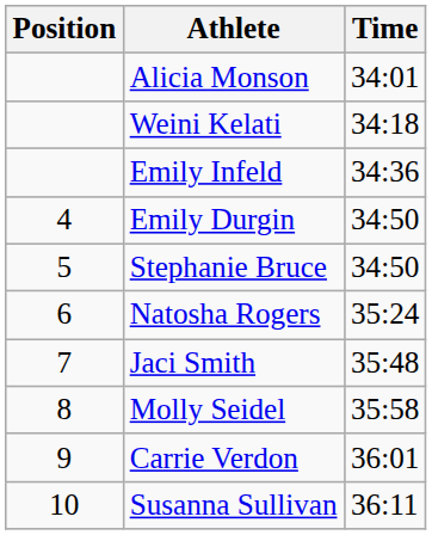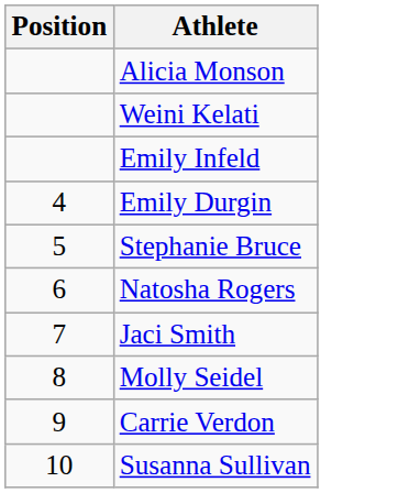- column: Time | 34:01 | 34:18 | 34:36 | 34:50 | 34:50 | 35:24 | 35:48 | 35:58 | 36:01 | 36:11
